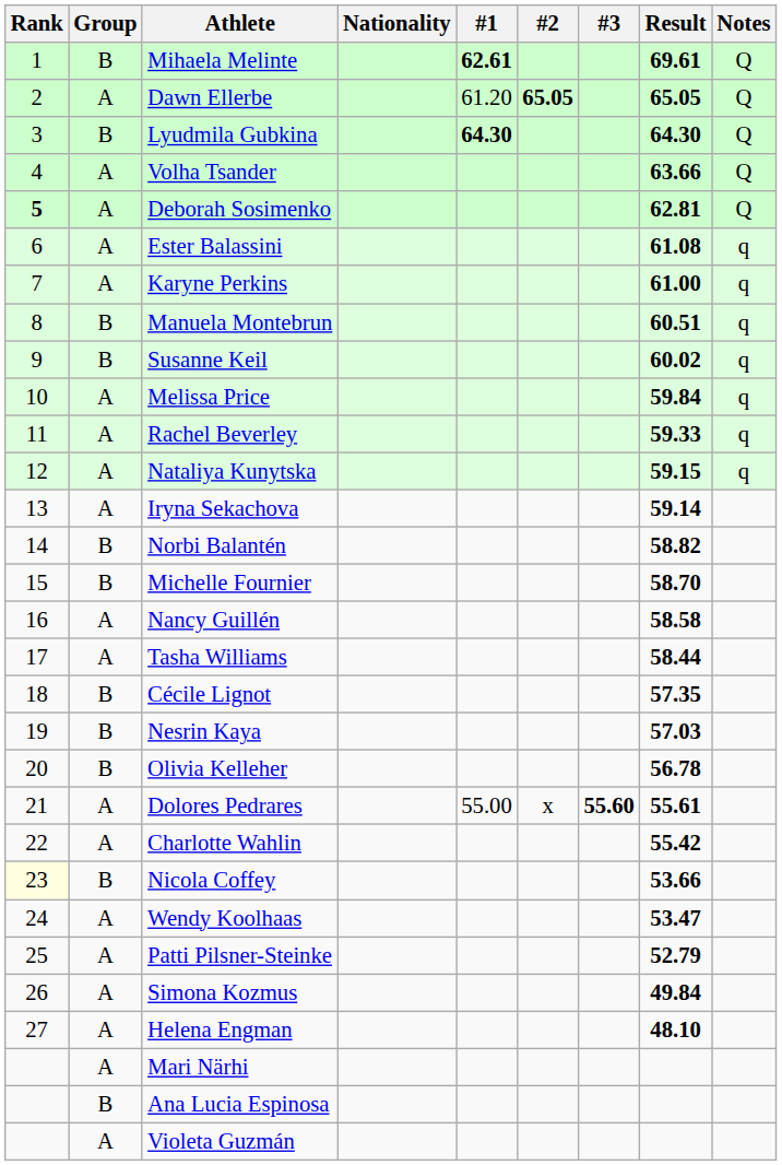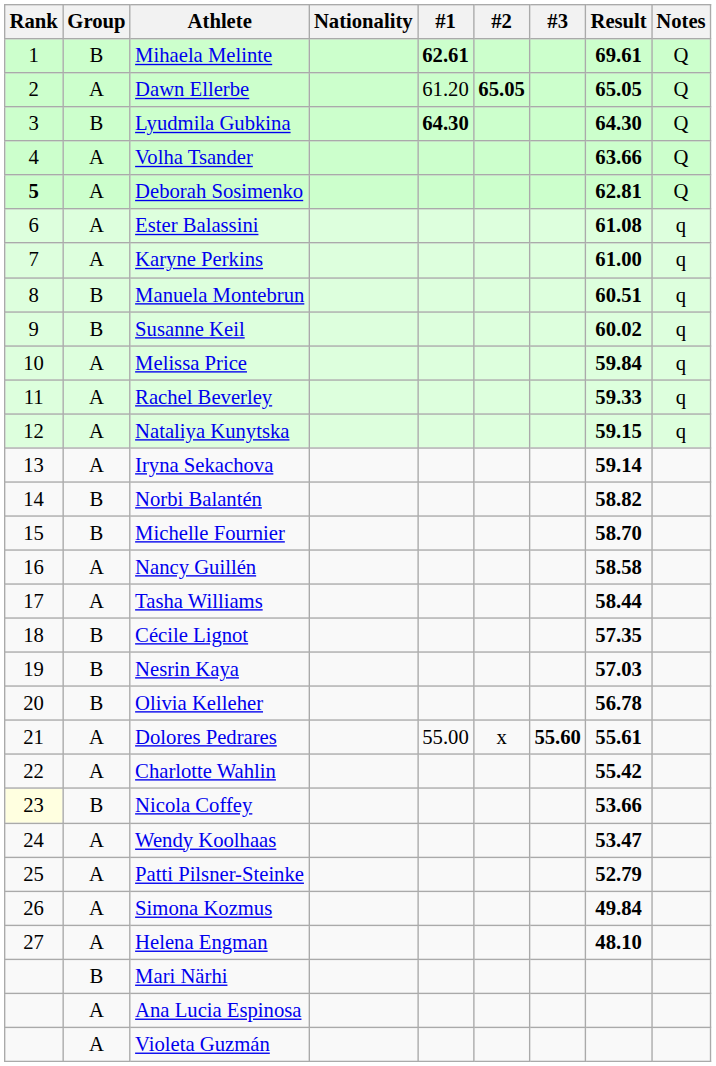Mari Närhi | Group: A -> B
Ana Lucia Espinosa | Group: B -> A
